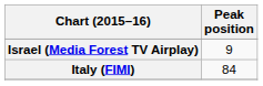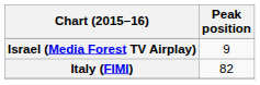Italy (FIMI) | Peak position: 84 -> 82
